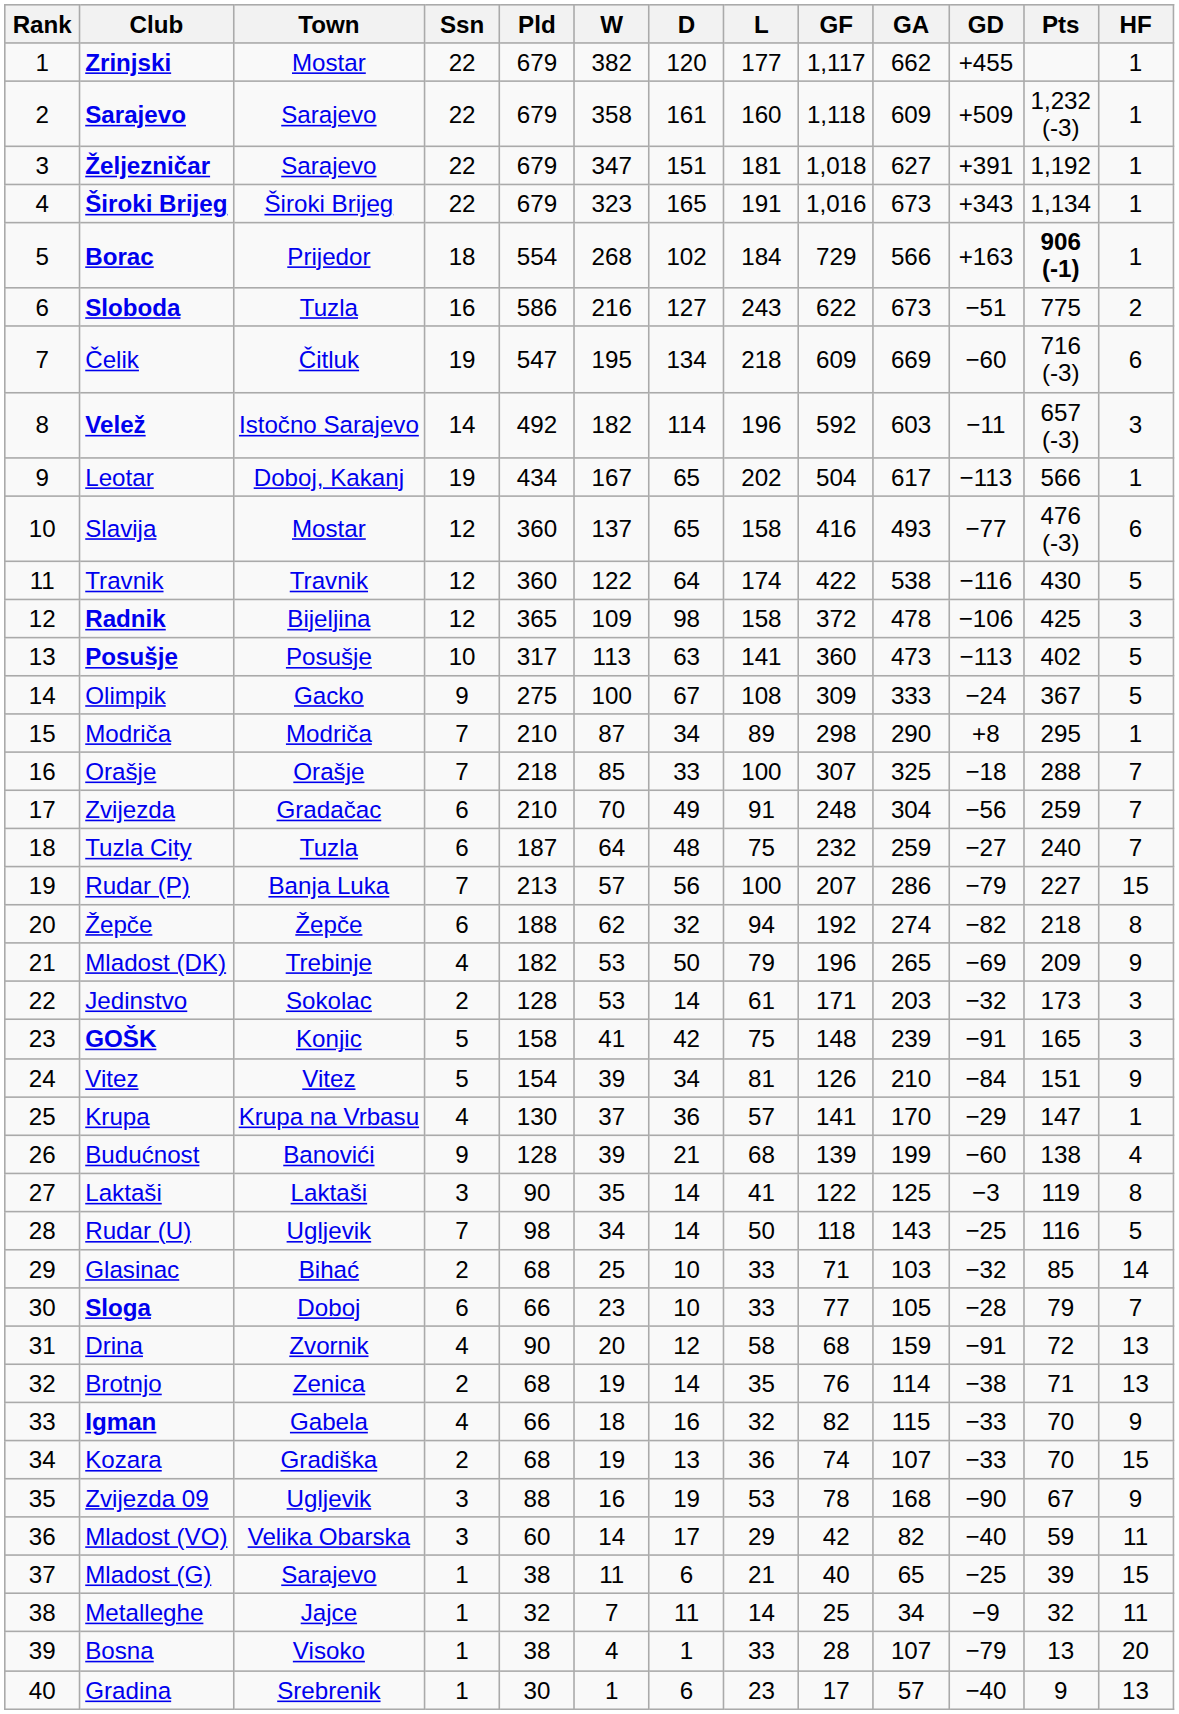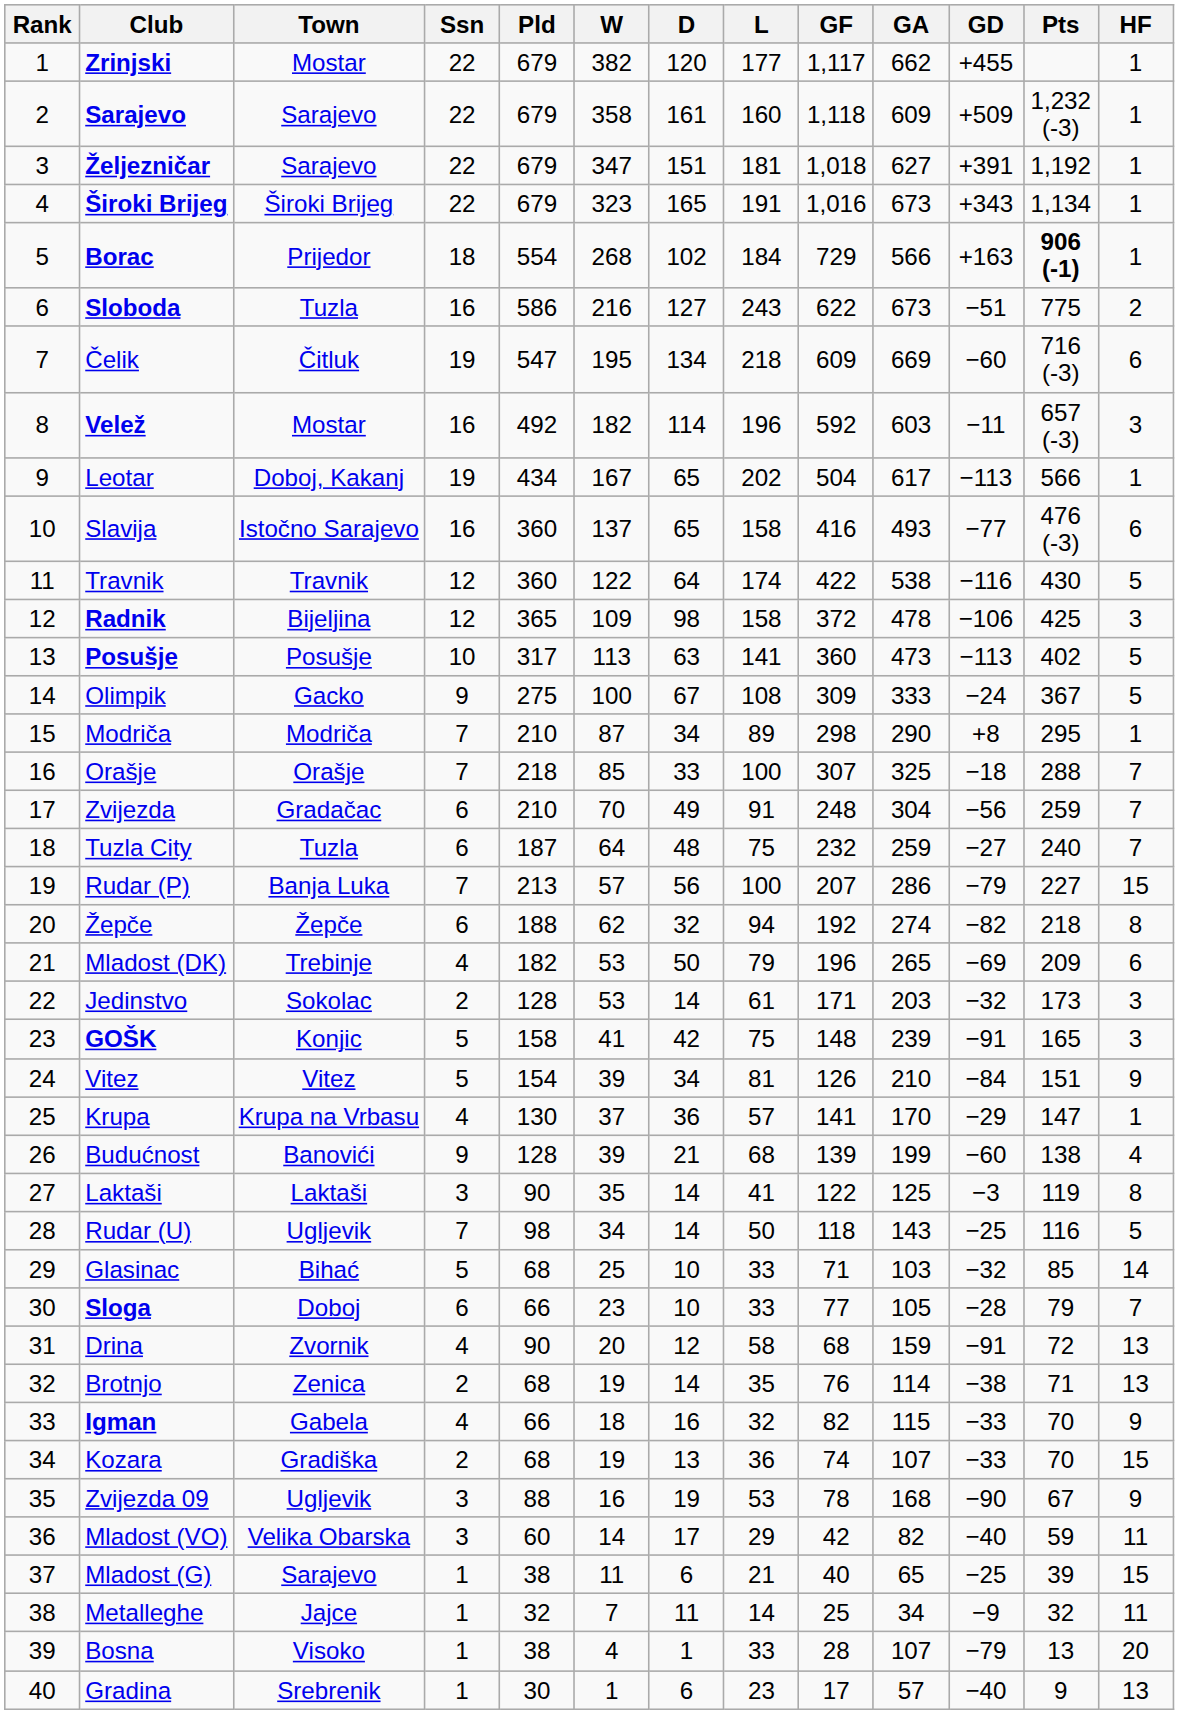Velež | Town: Istočno Sarajevo -> Mostar
Velež | Ssn: 14 -> 16
Slavija | Town: Mostar -> Istočno Sarajevo
Slavija | Ssn: 12 -> 16
Mladost (DK) | HF: 9 -> 6
Glasinac | Ssn: 2 -> 5
